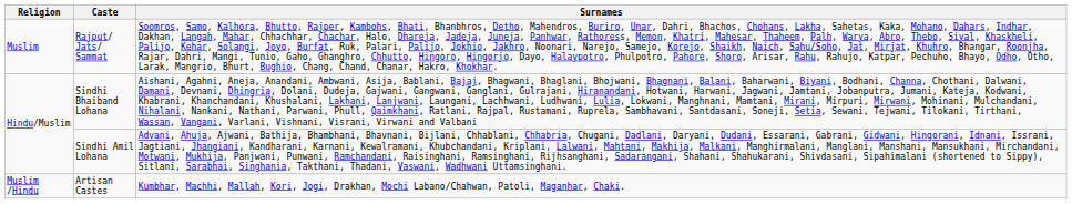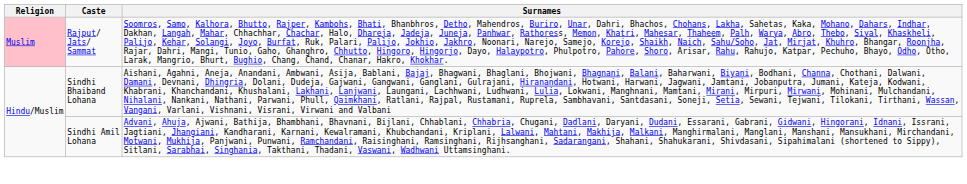Rajput/ Jats/ Sammat | Religion: no background -> pink background
- row: Muslim /Hindu | Artisan Castes | Kumbhar, Machhi, Mallah, Kori, Jogi, Drakhan, Mochi Labano/Chahwan, Patoli, Maganhar, Chaki.
